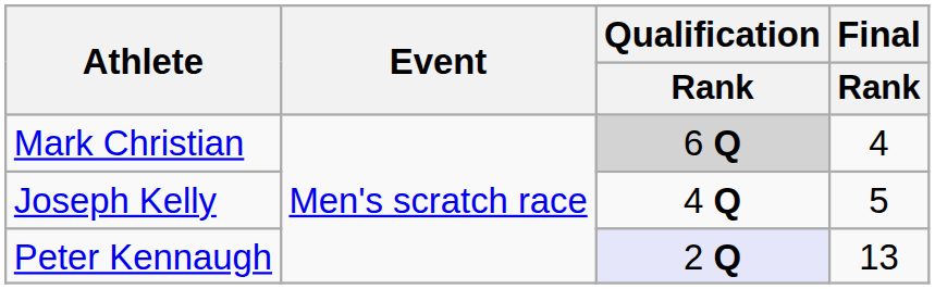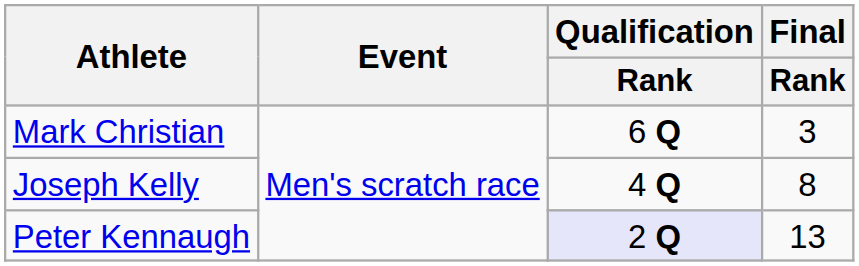Mark Christian | Qualification / Rank: lightgrey background -> no background
Mark Christian | Final / Rank: 4 -> 3
Joseph Kelly | Final / Rank: 5 -> 8
